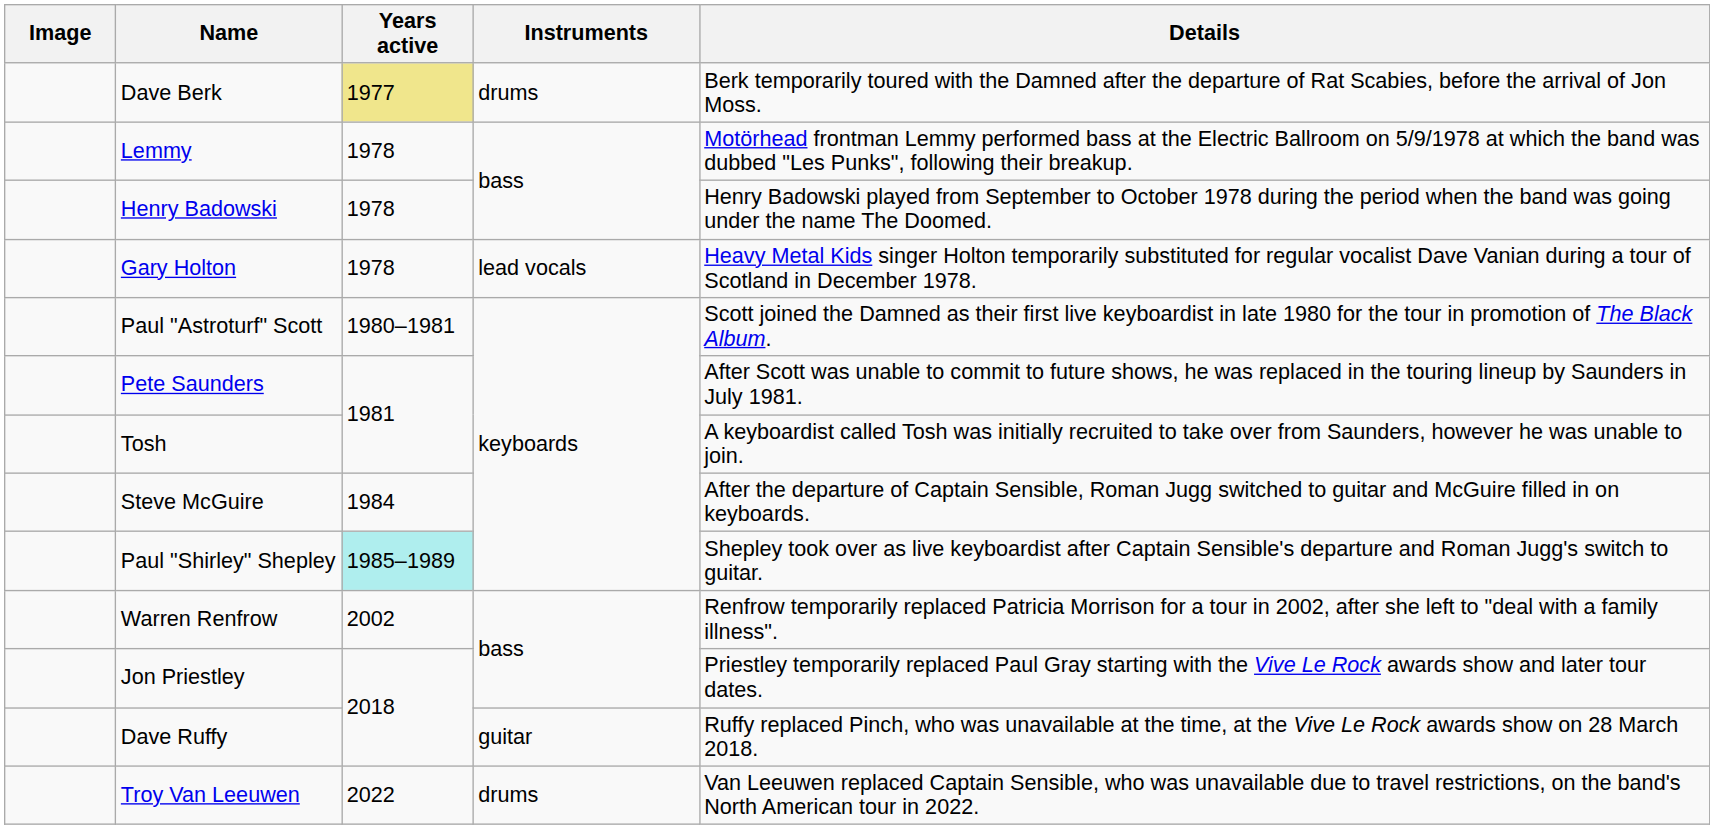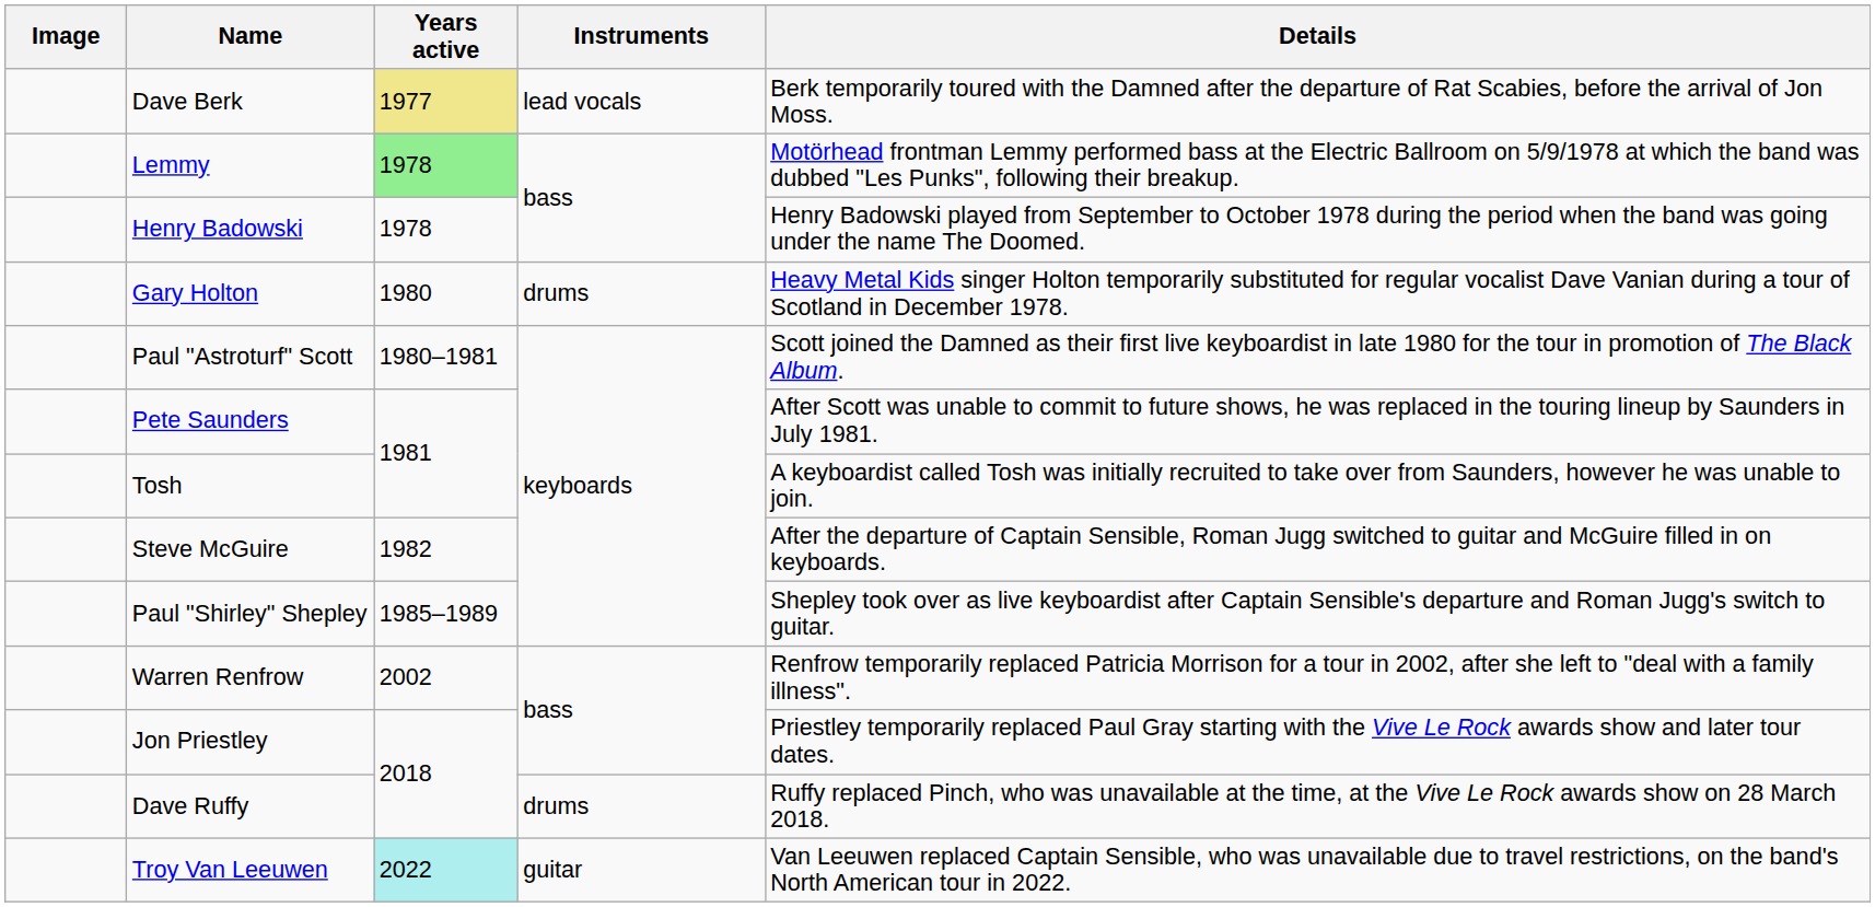Dave Berk | Instruments: drums -> lead vocals
Lemmy | Years active: no background -> lightgreen background
Gary Holton | Years active: 1978 -> 1980
Gary Holton | Instruments: lead vocals -> drums
Steve McGuire | Years active: 1984 -> 1982
Paul "Shirley" Shepley | Years active: paleturquoise background -> no background
Dave Ruffy | Instruments: guitar -> drums
Troy Van Leeuwen | Years active: no background -> paleturquoise background
Troy Van Leeuwen | Instruments: drums -> guitar
